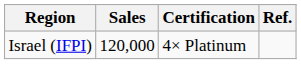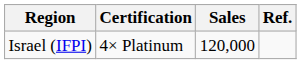columns swapped: Certification <-> Sales
